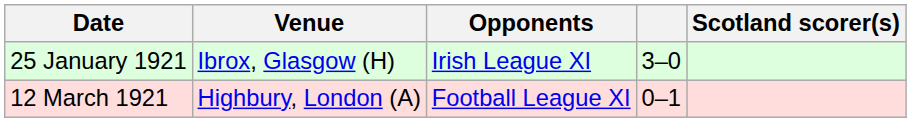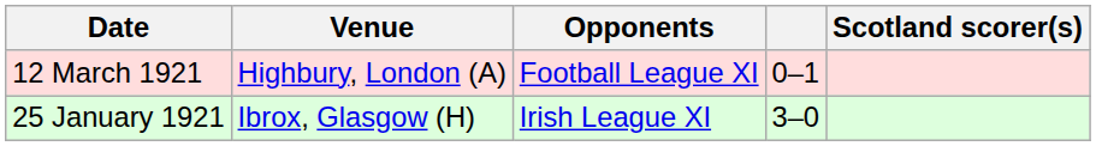rows swapped: 25 January 1921 <-> 12 March 1921
